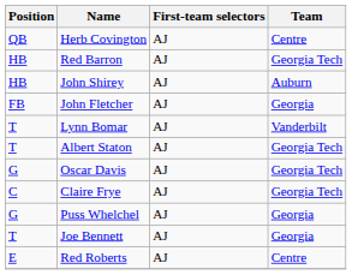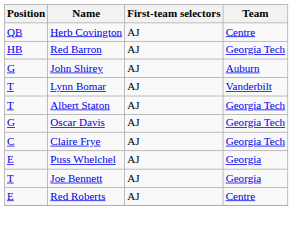John Shirey | Position: HB -> G
- row: FB | John Fletcher | AJ | Georgia
Puss Whelchel | Position: G -> E
